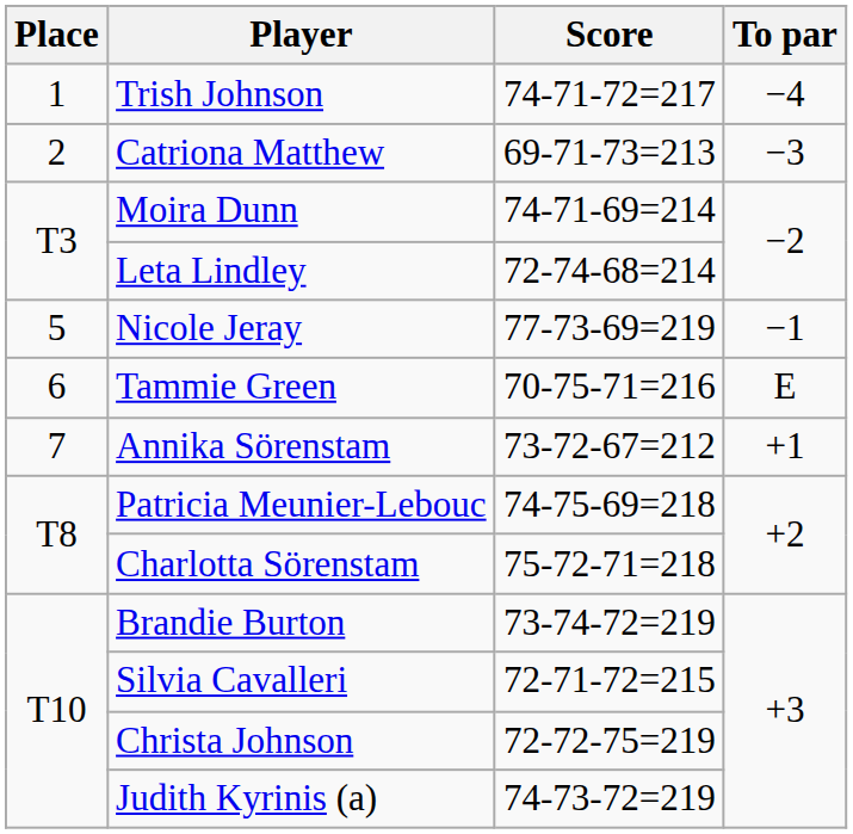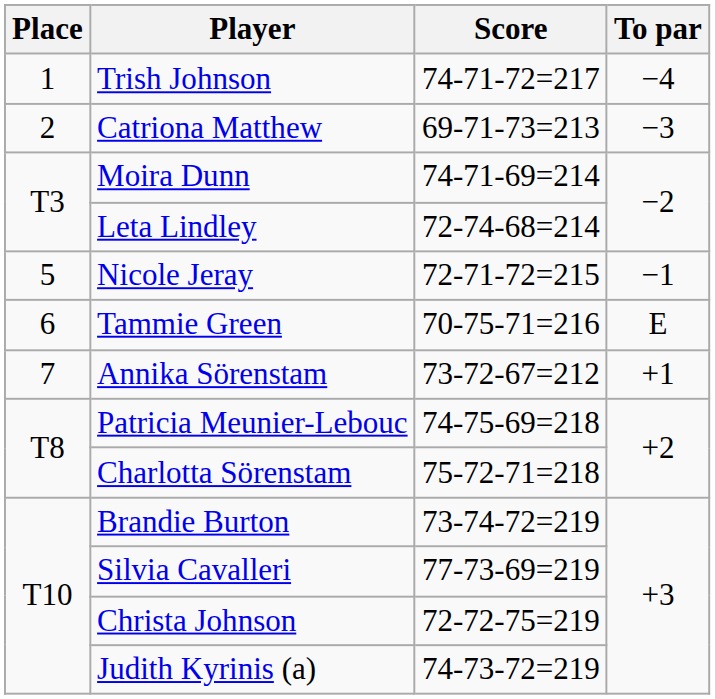Nicole Jeray | Score: 77-73-69=219 -> 72-71-72=215
Silvia Cavalleri | Score: 72-71-72=215 -> 77-73-69=219
